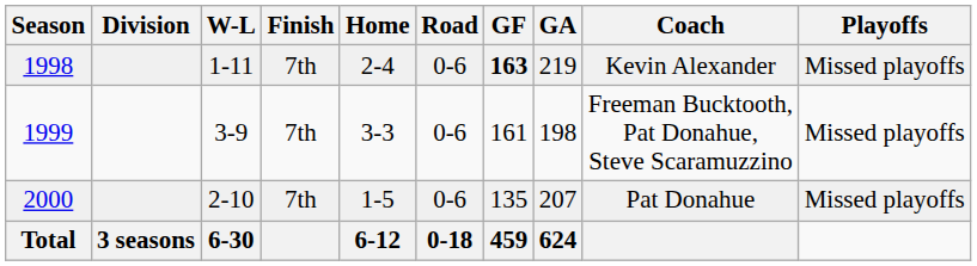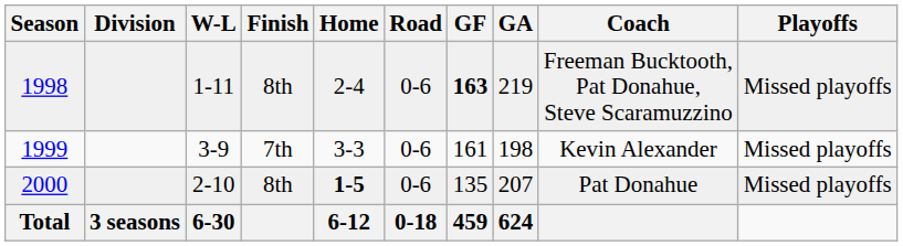1998 | Finish: 7th -> 8th
1998 | Coach: Kevin Alexander -> Freeman Bucktooth, Pat Donahue, Steve Scaramuzzino
1999 | Coach: Freeman Bucktooth, Pat Donahue, Steve Scaramuzzino -> Kevin Alexander
2000 | Finish: 7th -> 8th
2000 | Home: normal -> bold
